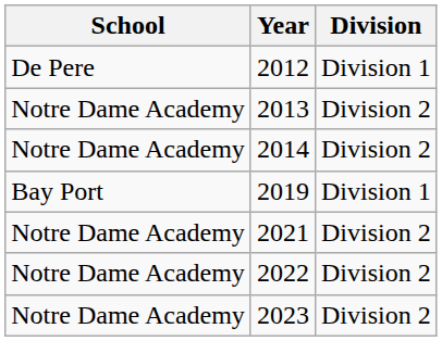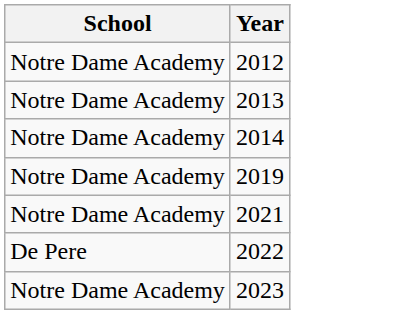- column: Division | Division 1 | Division 2 | Division 2 | Division 1 | Division 2 | Division 2 | Division 2
2012 | School: De Pere -> Notre Dame Academy
2019 | School: Bay Port -> Notre Dame Academy
2022 | School: Notre Dame Academy -> De Pere
